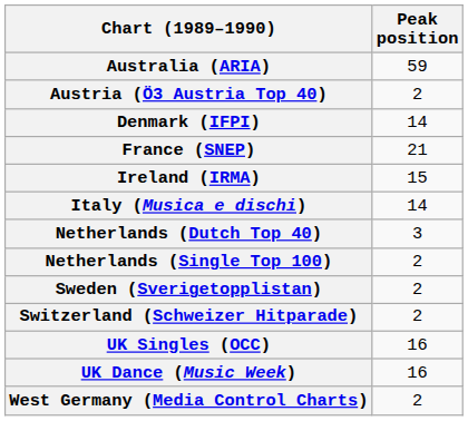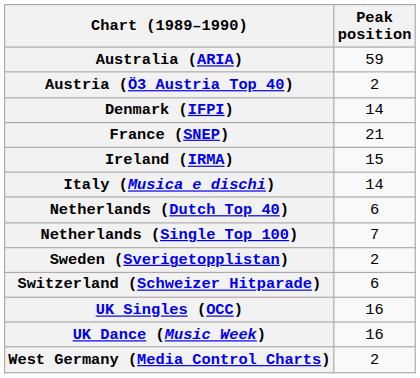Netherlands (Dutch Top 40) | Peak position: 3 -> 6
Netherlands (Single Top 100) | Peak position: 2 -> 7
Switzerland (Schweizer Hitparade) | Peak position: 2 -> 6
